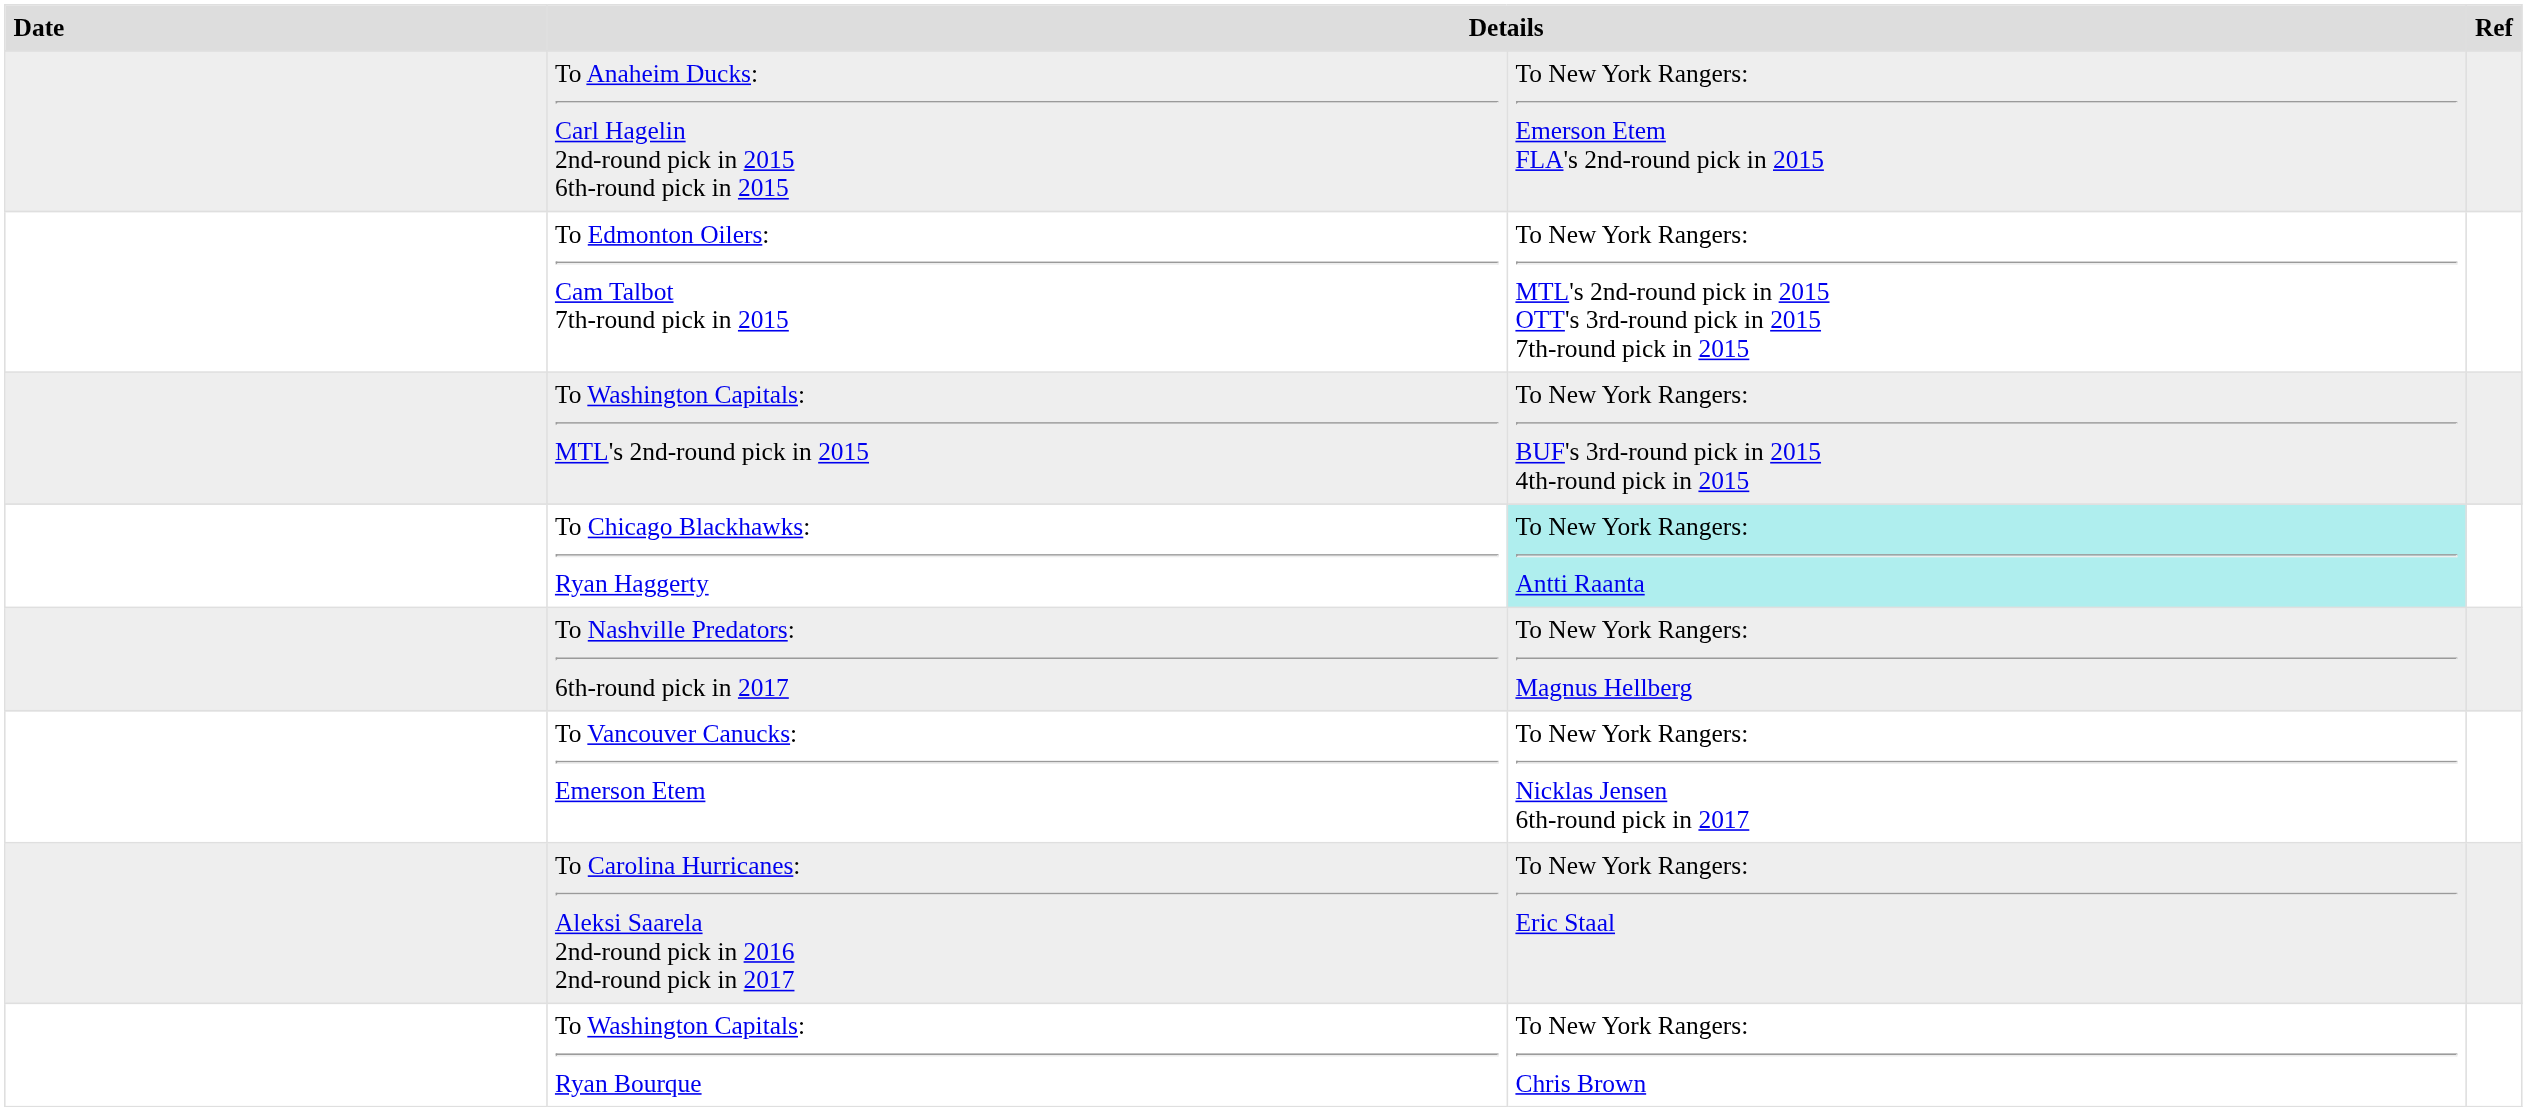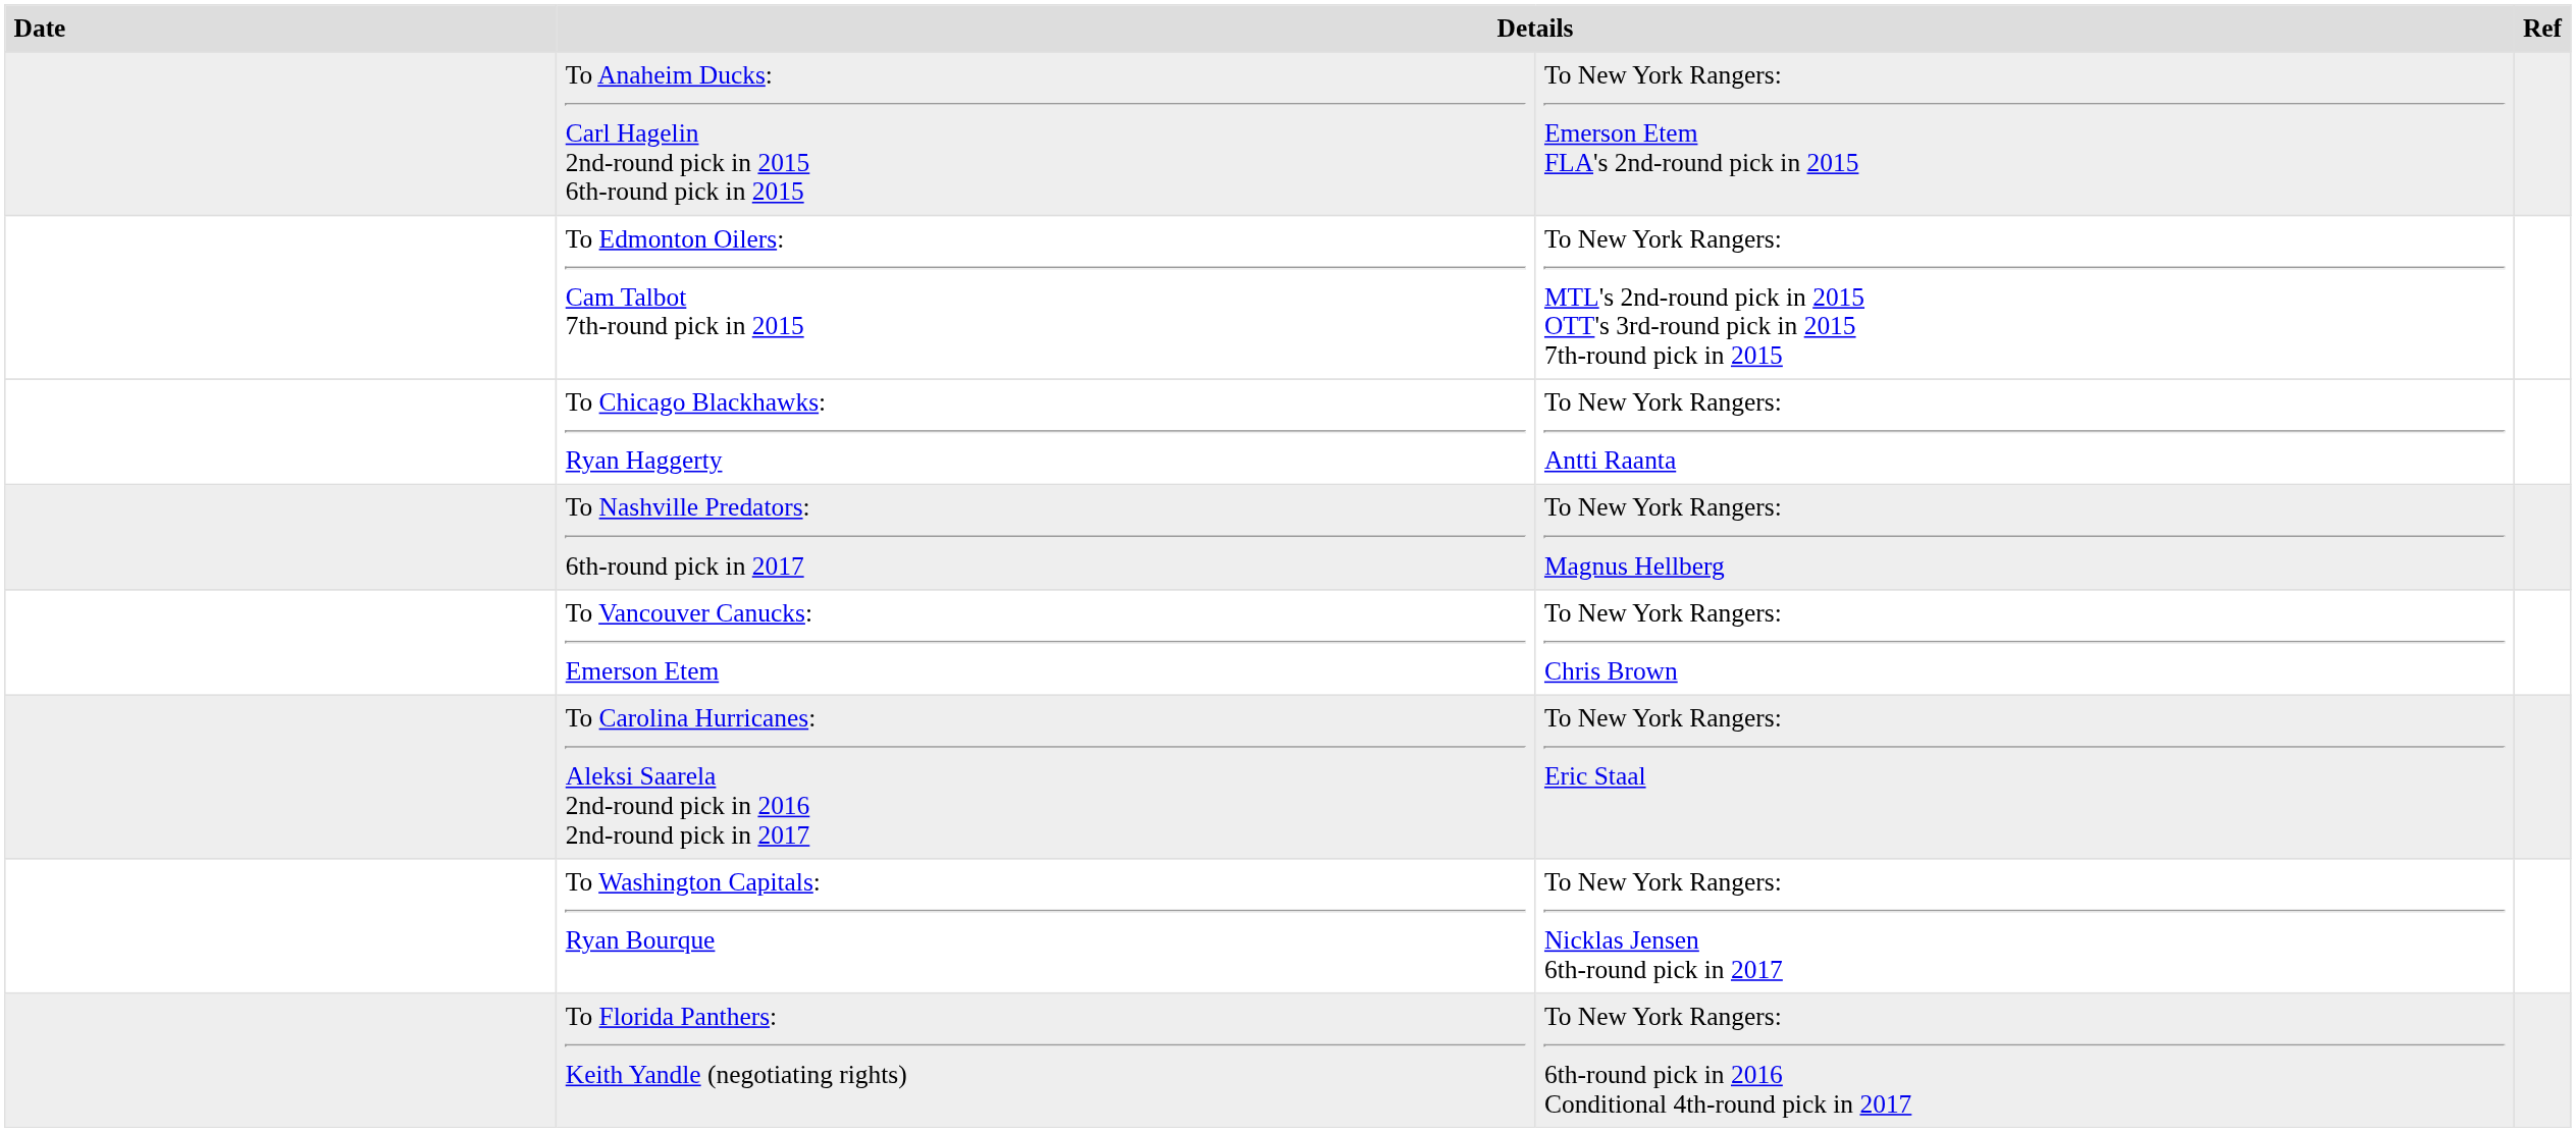- row: To Washington Capitals: MTL's 2nd-round pick in 2015 | To New York Rangers: BUF's 3rd-round pick in 2015 4th-round pick in 2015
To Chicago Blackhawks: Ryan Haggerty | column 3: paleturquoise background -> no background
To Vancouver Canucks: Emerson Etem | column 3: To New York Rangers: Nicklas Jensen 6th-round pick in 2017 -> To New York Rangers: Chris Brown
To Washington Capitals: Ryan Bourque | column 3: To New York Rangers: Chris Brown -> To New York Rangers: Nicklas Jensen 6th-round pick in 2017
+ row: To Florida Panthers: Keith Yandle (negotiating rights) | To New York Rangers: 6th-round pick in 2016 Conditional 4th-round pick in 2017
